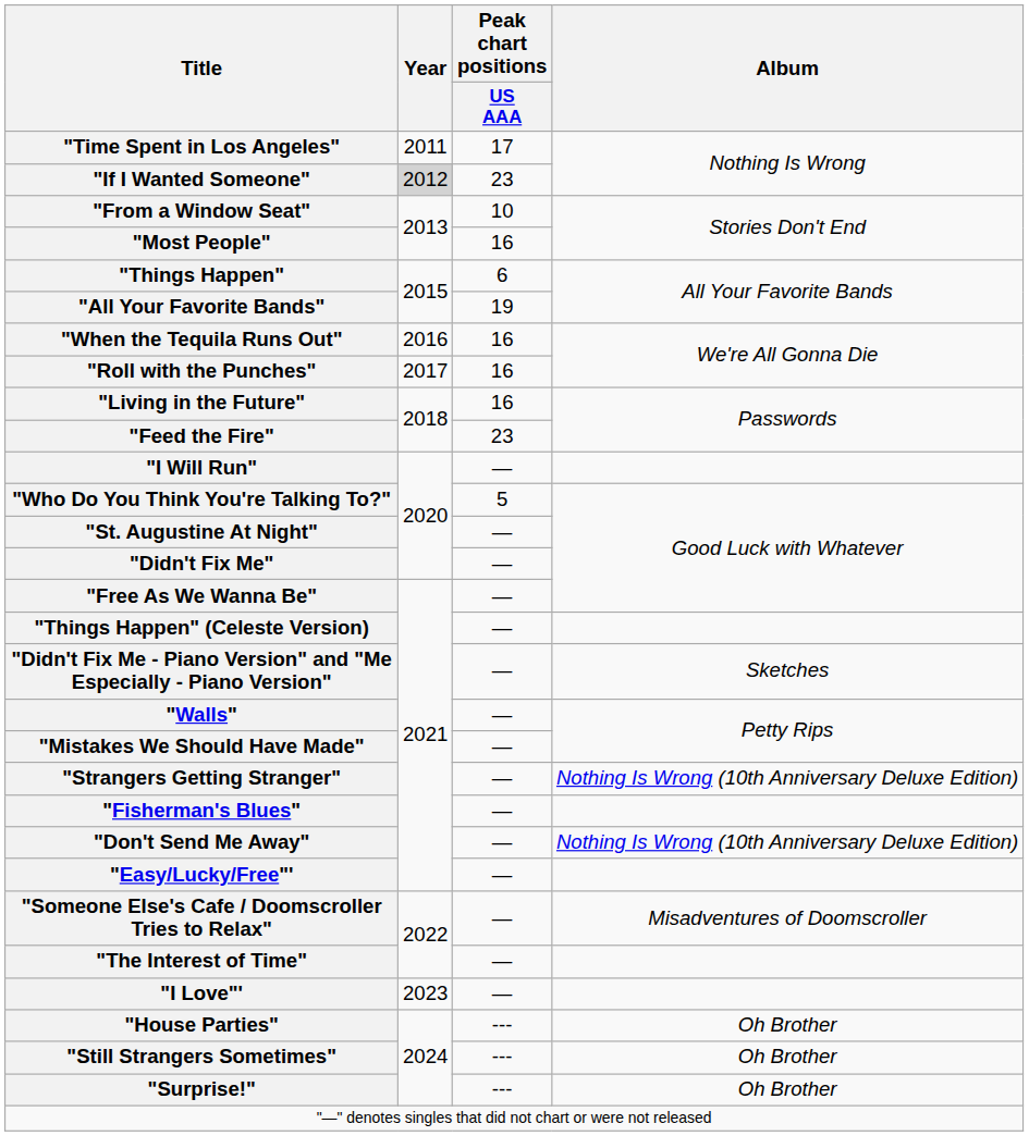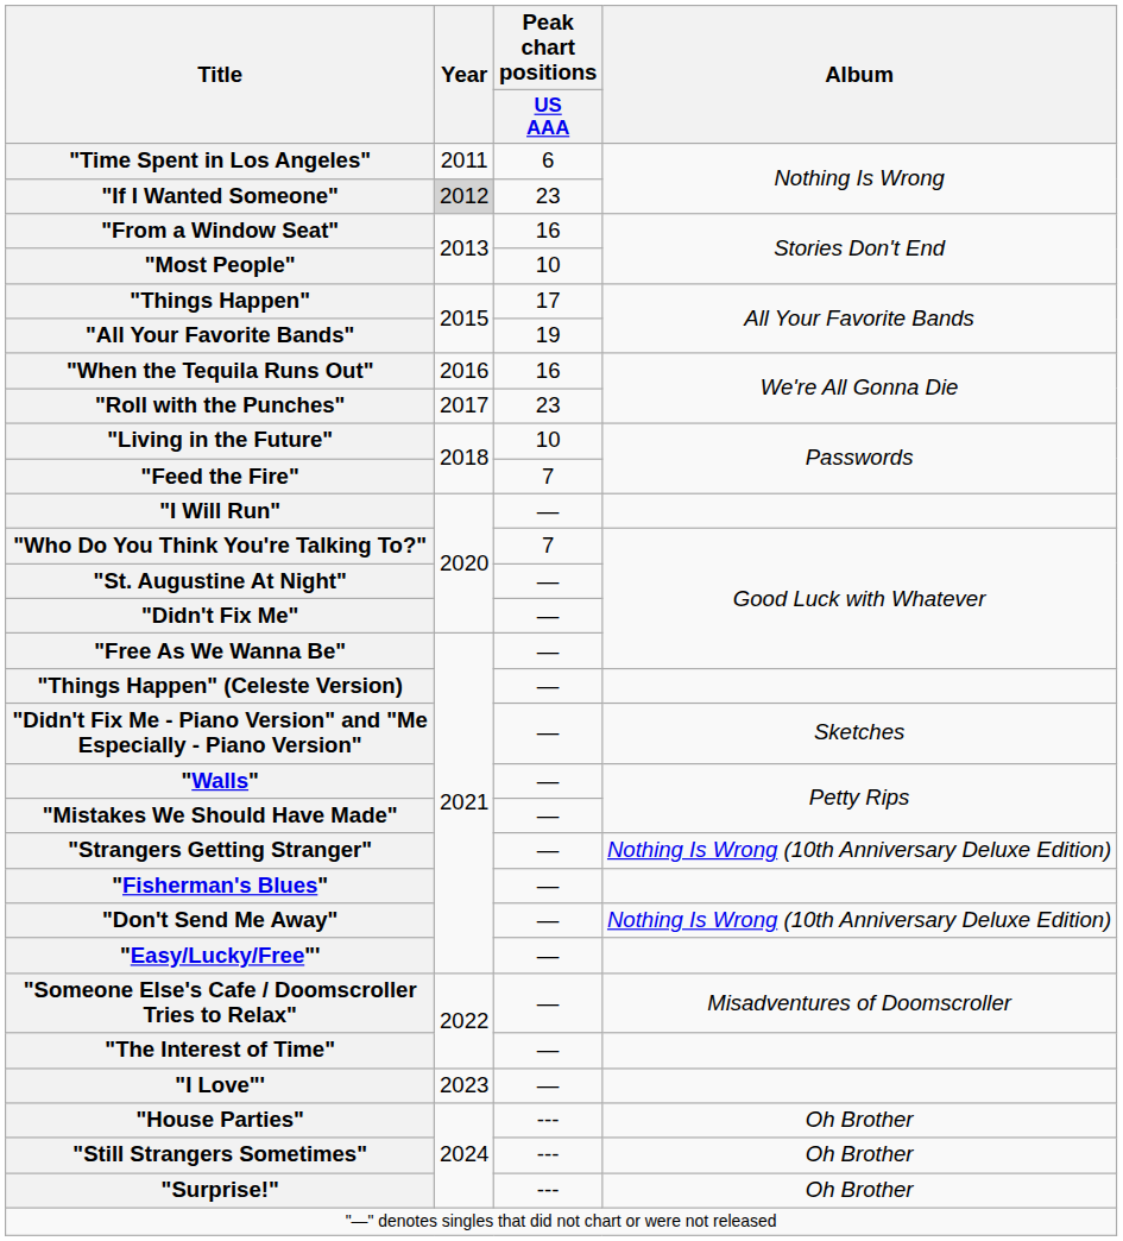"Time Spent in Los Angeles" | Peak chart positions / US AAA: 17 -> 6
"From a Window Seat" | Peak chart positions / US AAA: 10 -> 16
"Most People" | Peak chart positions / US AAA: 16 -> 10
"Things Happen" | Peak chart positions / US AAA: 6 -> 17
"Roll with the Punches" | Peak chart positions / US AAA: 16 -> 23
"Living in the Future" | Peak chart positions / US AAA: 16 -> 10
"Feed the Fire" | Peak chart positions / US AAA: 23 -> 7
"Who Do You Think You're Talking To?" | Peak chart positions / US AAA: 5 -> 7
